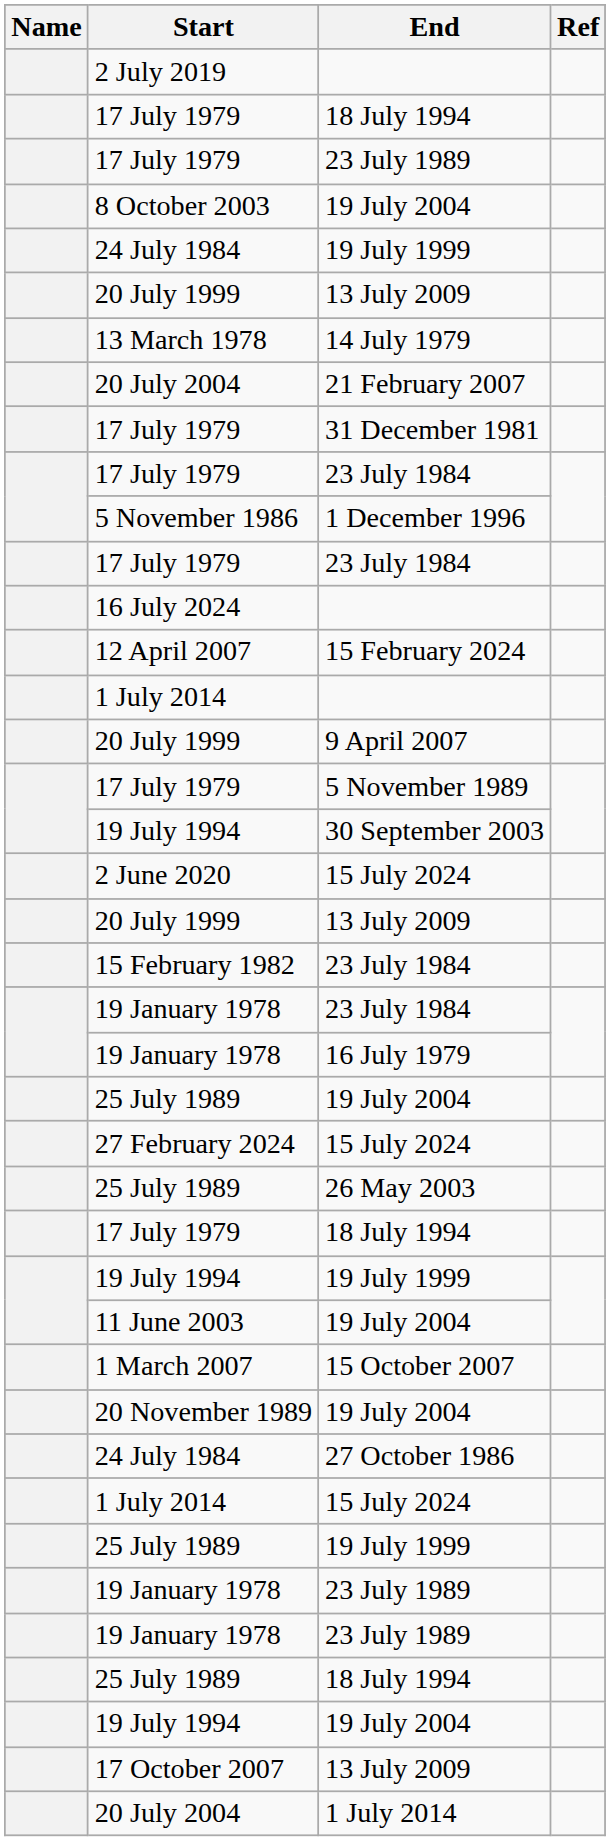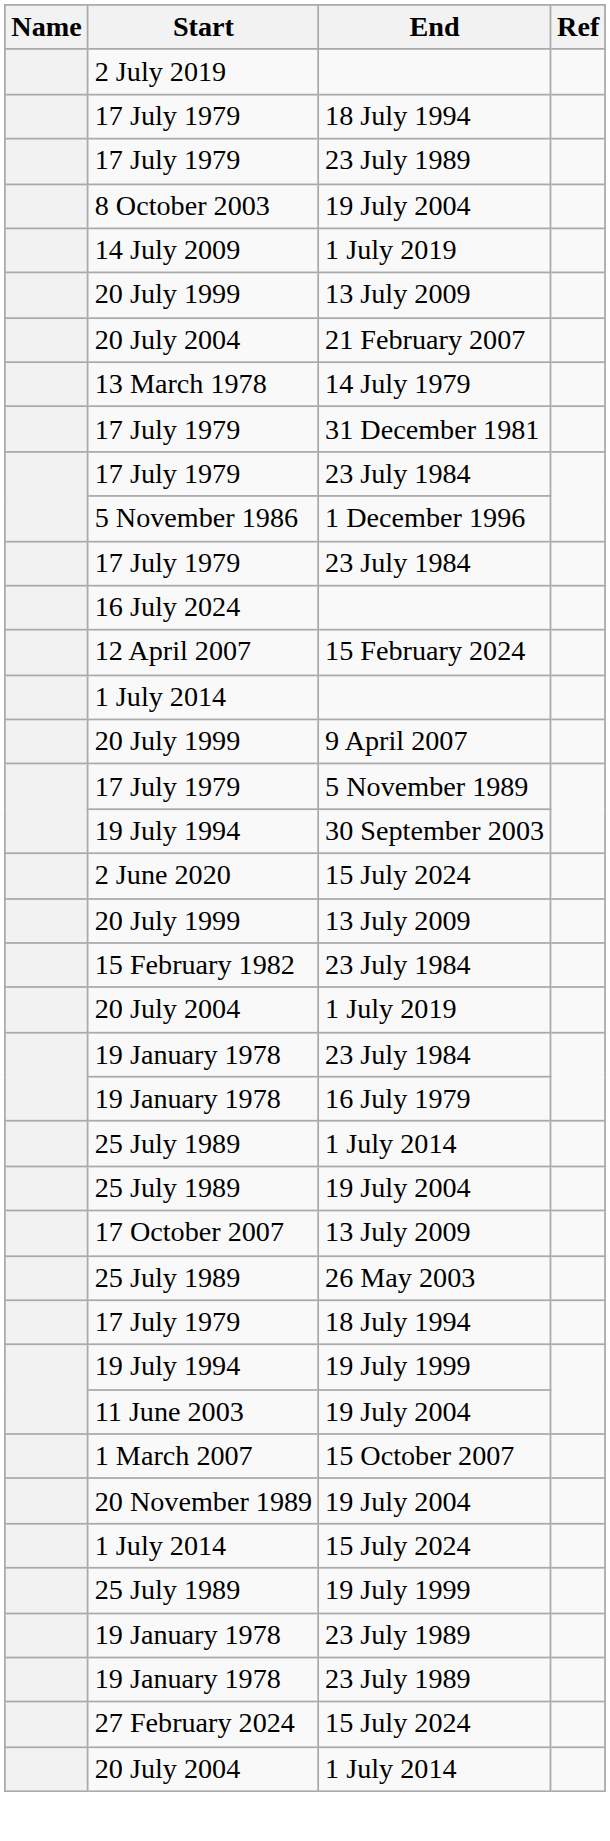+ row: 14 July 2009 | 1 July 2019
- row: 24 July 1984 | 19 July 1999
rows swapped: 20 July 2004 / 21 February 2007 <-> 13 March 1978
+ row: 20 July 2004 | 1 July 2019
+ row: 25 July 1989 | 1 July 2014
rows swapped: 27 February 2024 <-> 17 October 2007
- row: 24 July 1984 | 27 October 1986
- row: 25 July 1989 | 18 July 1994
- row: 19 July 1994 | 19 July 2004
